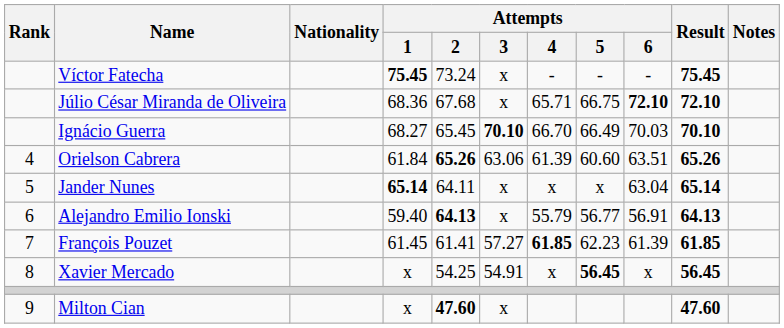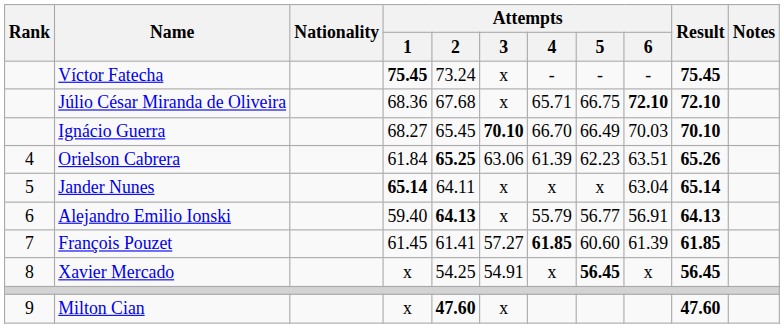Orielson Cabrera | Attempts / 2: 65.26 -> 65.25
Orielson Cabrera | Attempts / 5: 60.60 -> 62.23
François Pouzet | Attempts / 5: 62.23 -> 60.60
